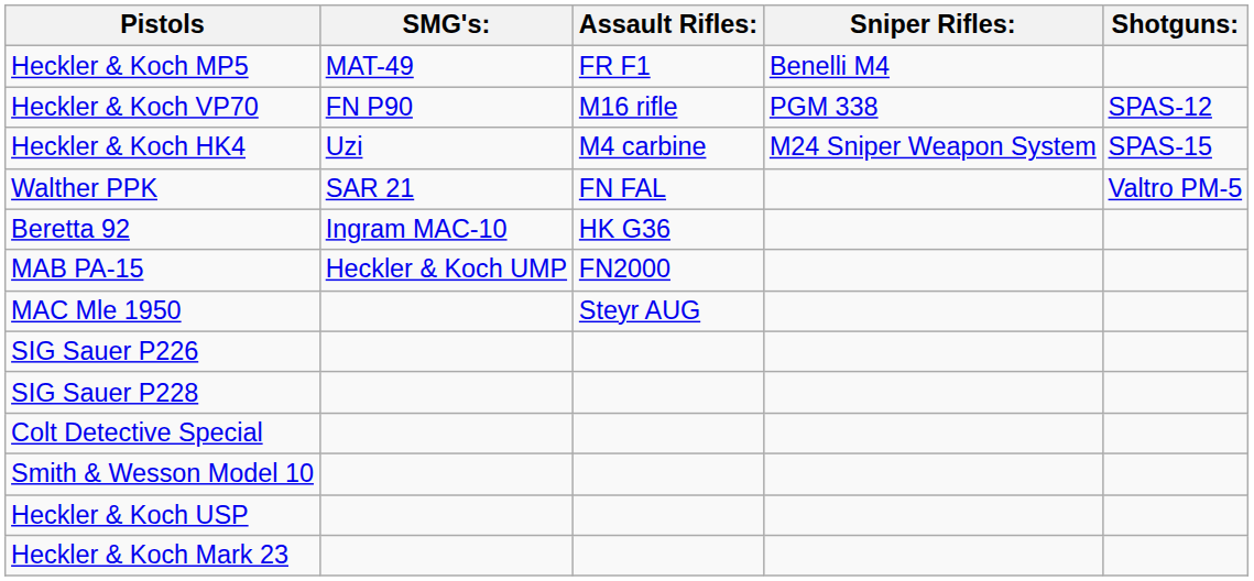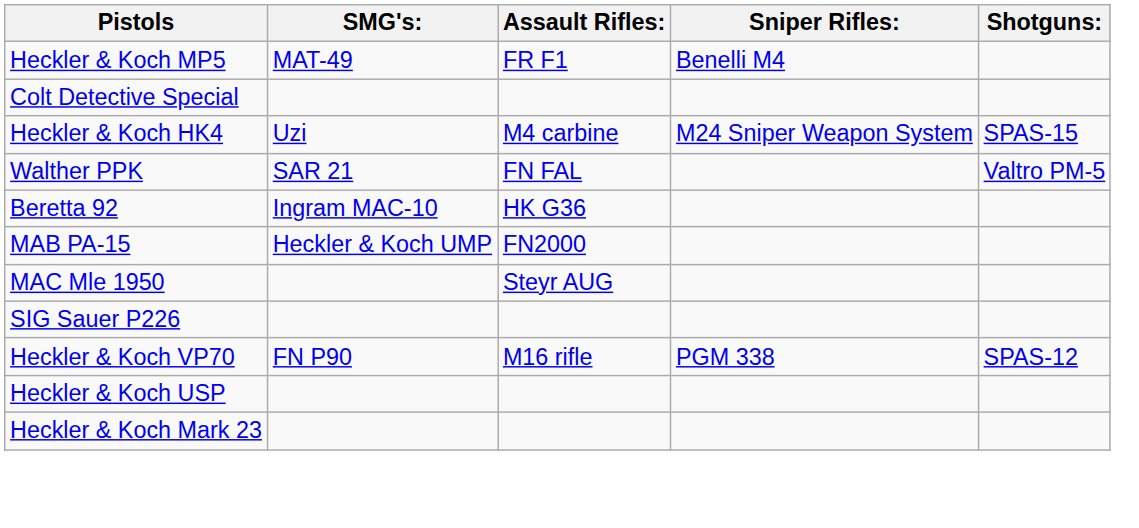rows swapped: Heckler & Koch VP70 <-> Colt Detective Special
- row: SIG Sauer P228
- row: Smith & Wesson Model 10
